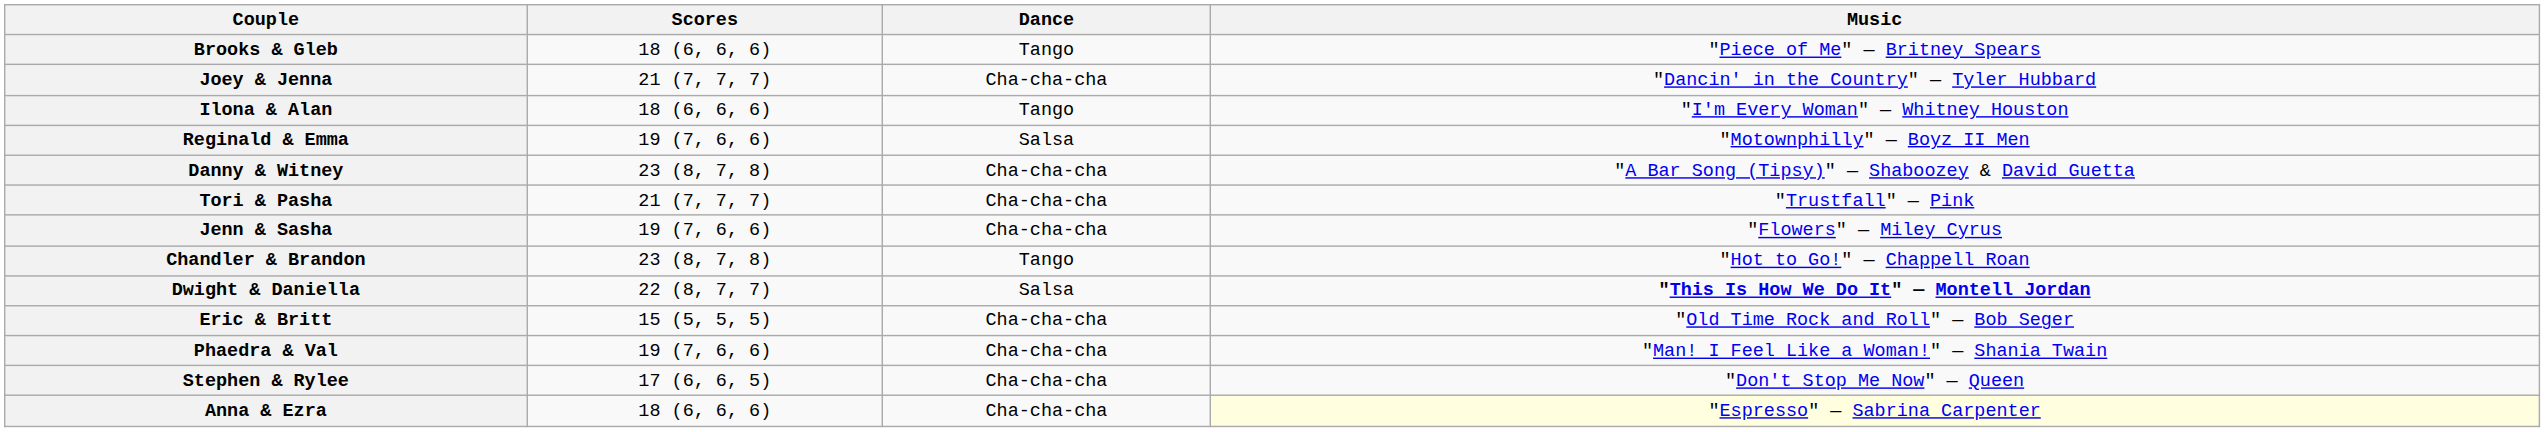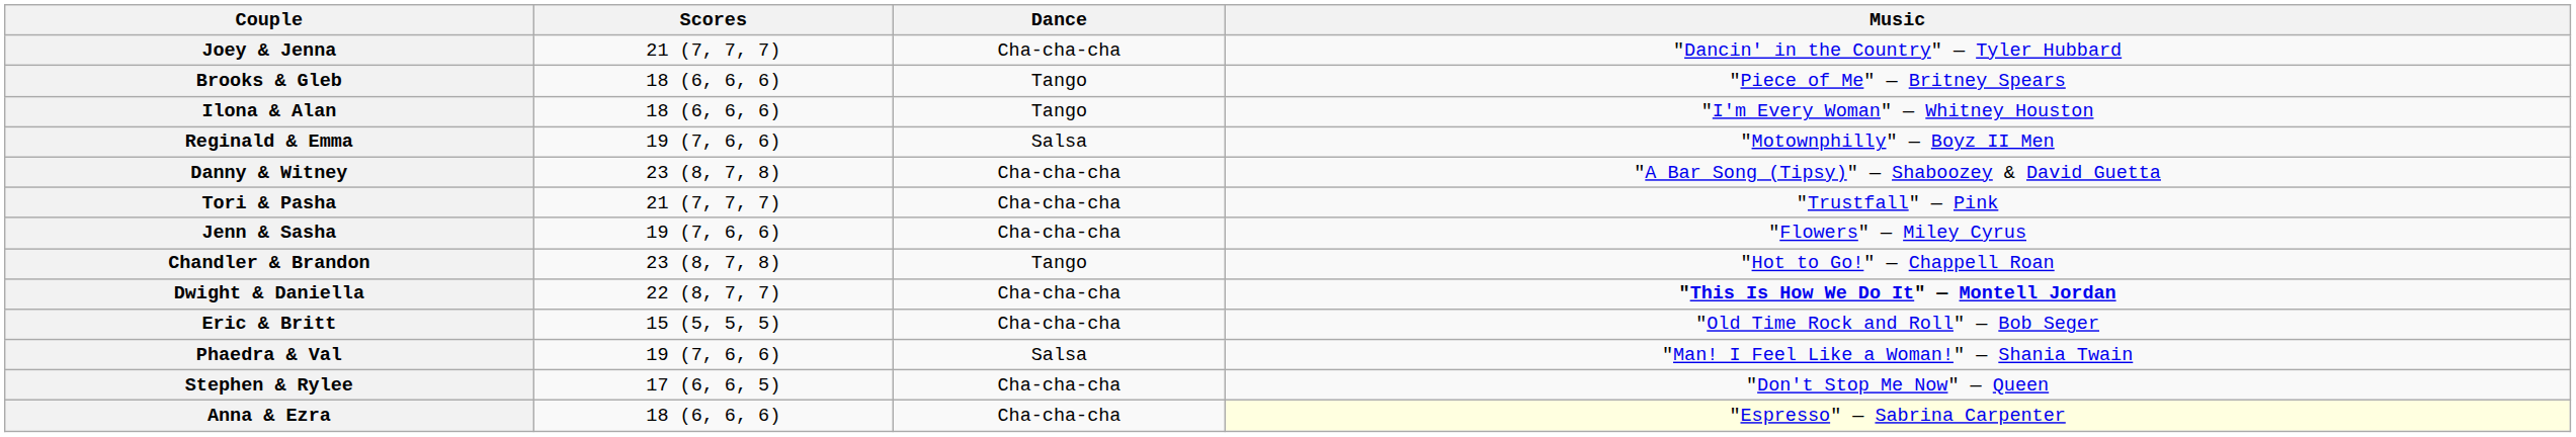rows swapped: Joey & Jenna <-> Brooks & Gleb
Dwight & Daniella | Dance: Salsa -> Cha-cha-cha
Phaedra & Val | Dance: Cha-cha-cha -> Salsa
